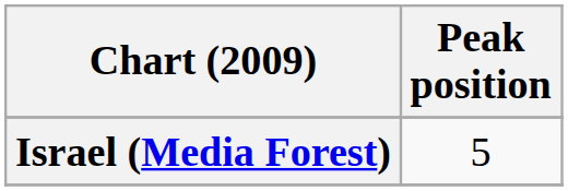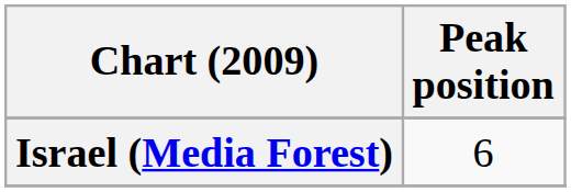Israel (Media Forest) | Peak position: 5 -> 6
